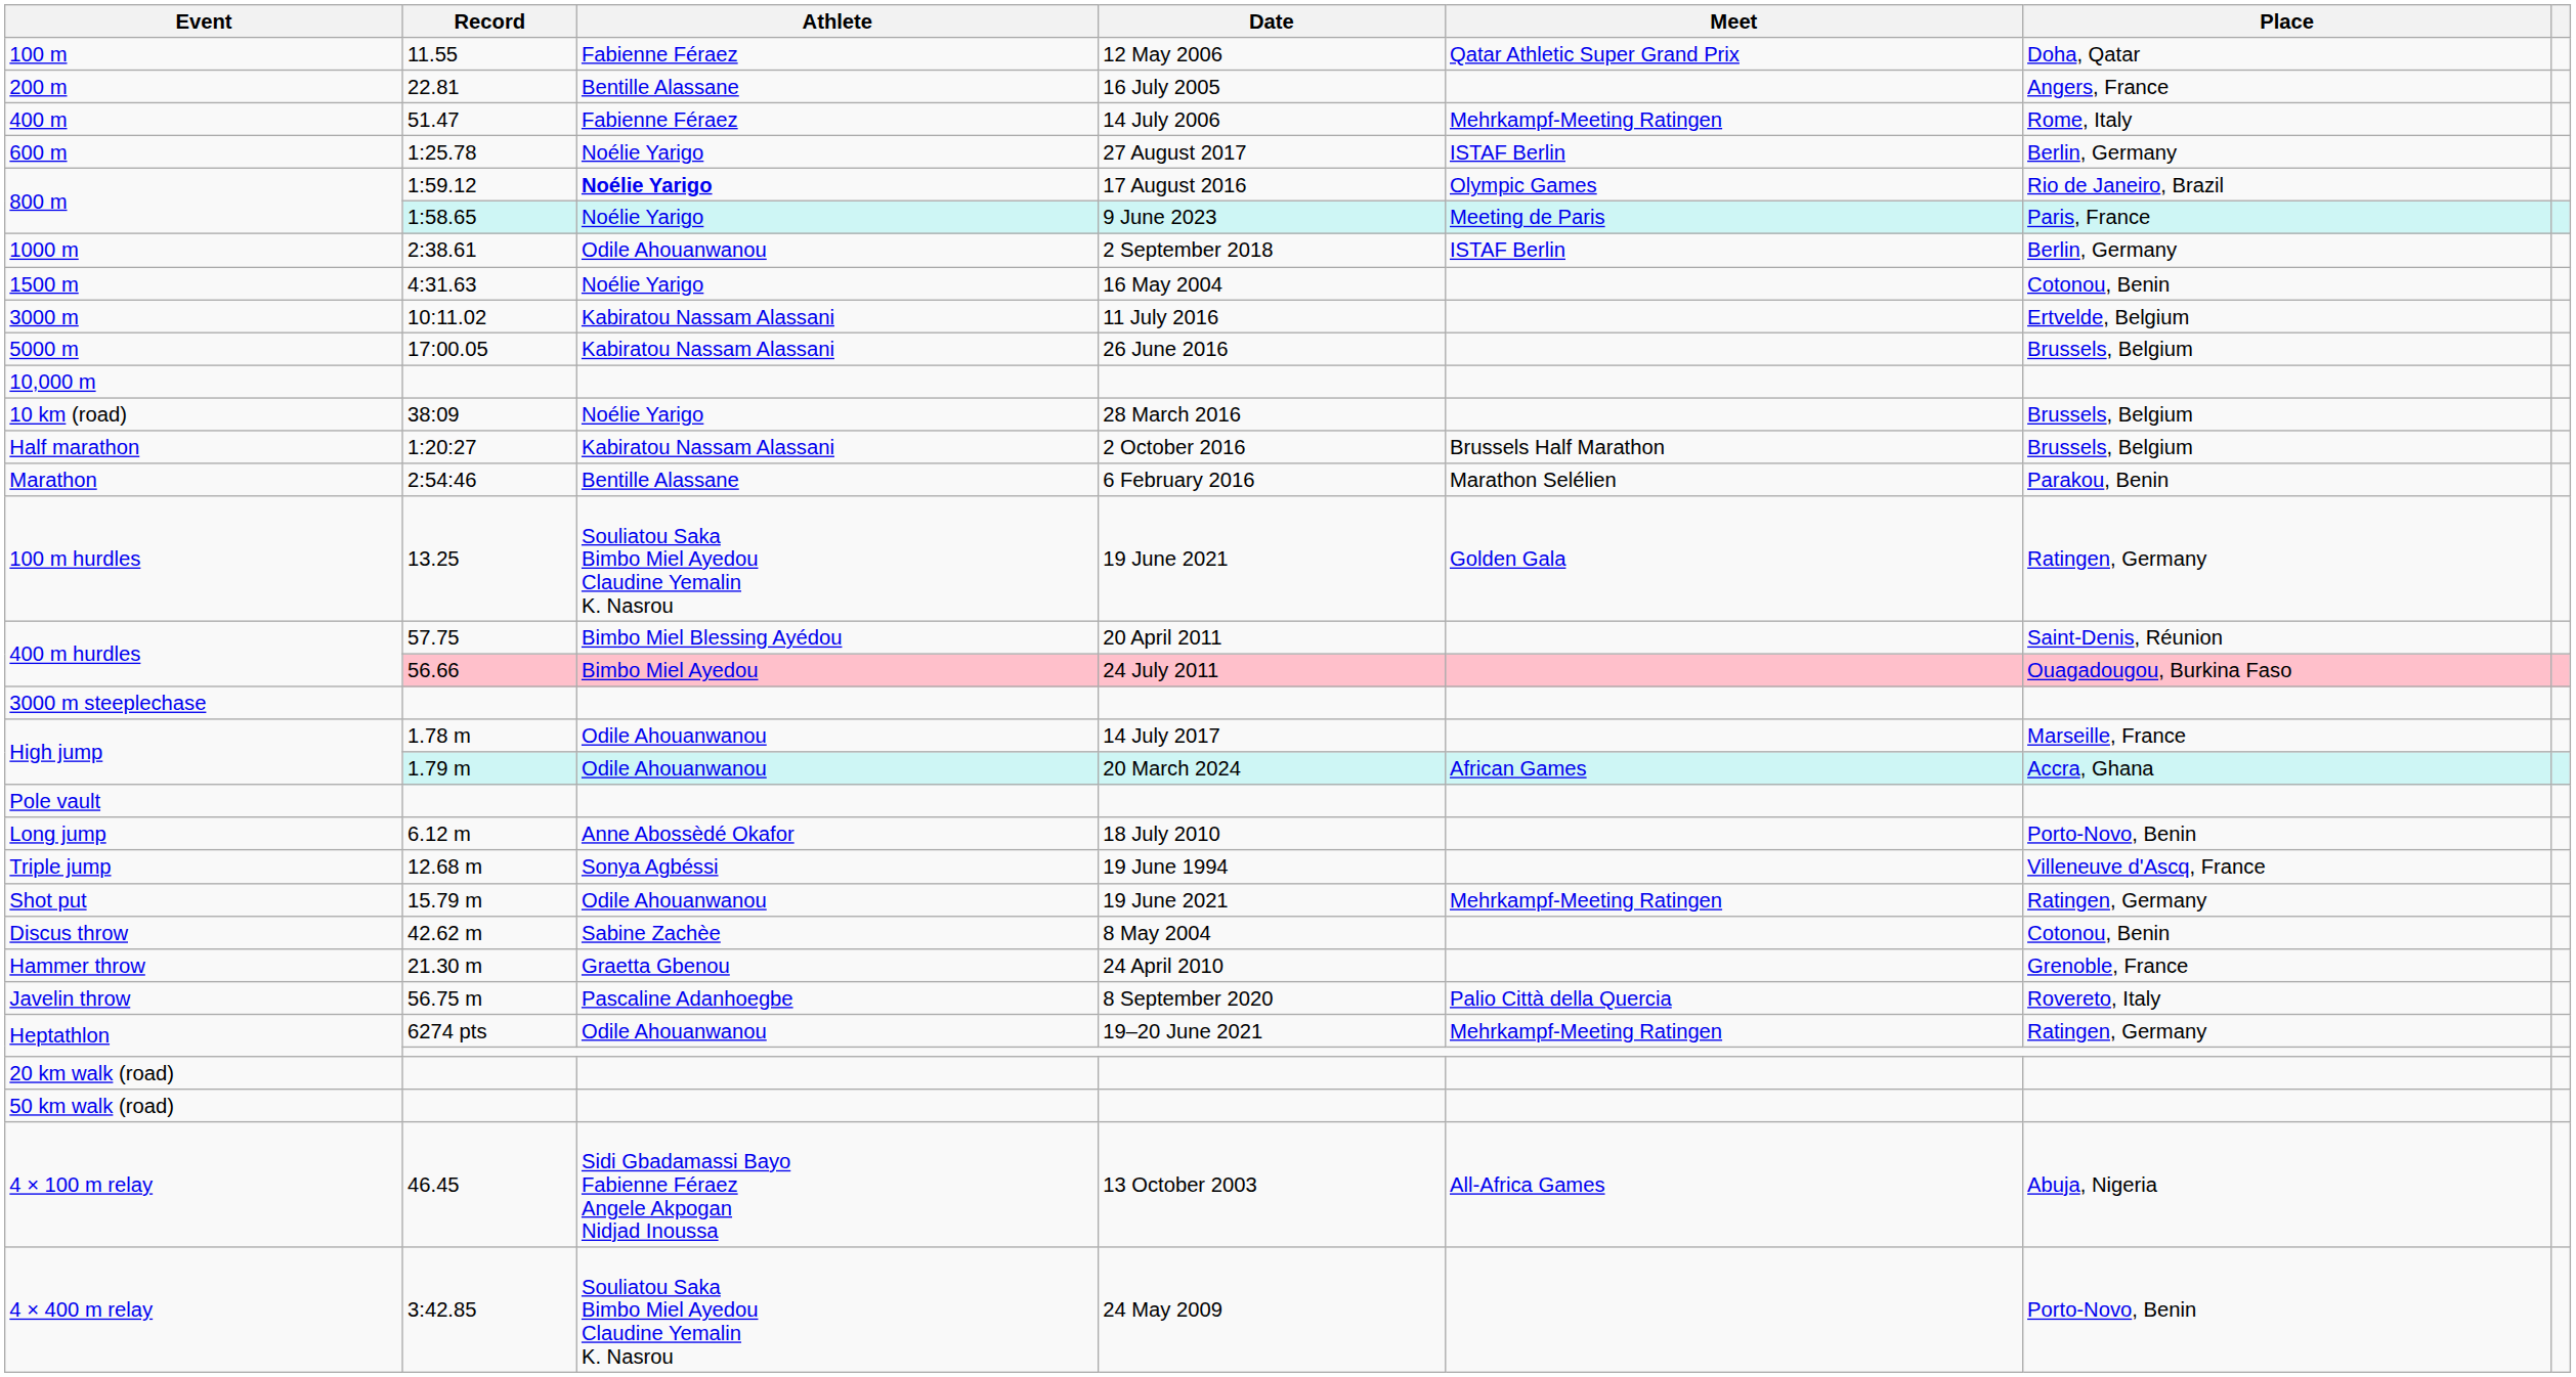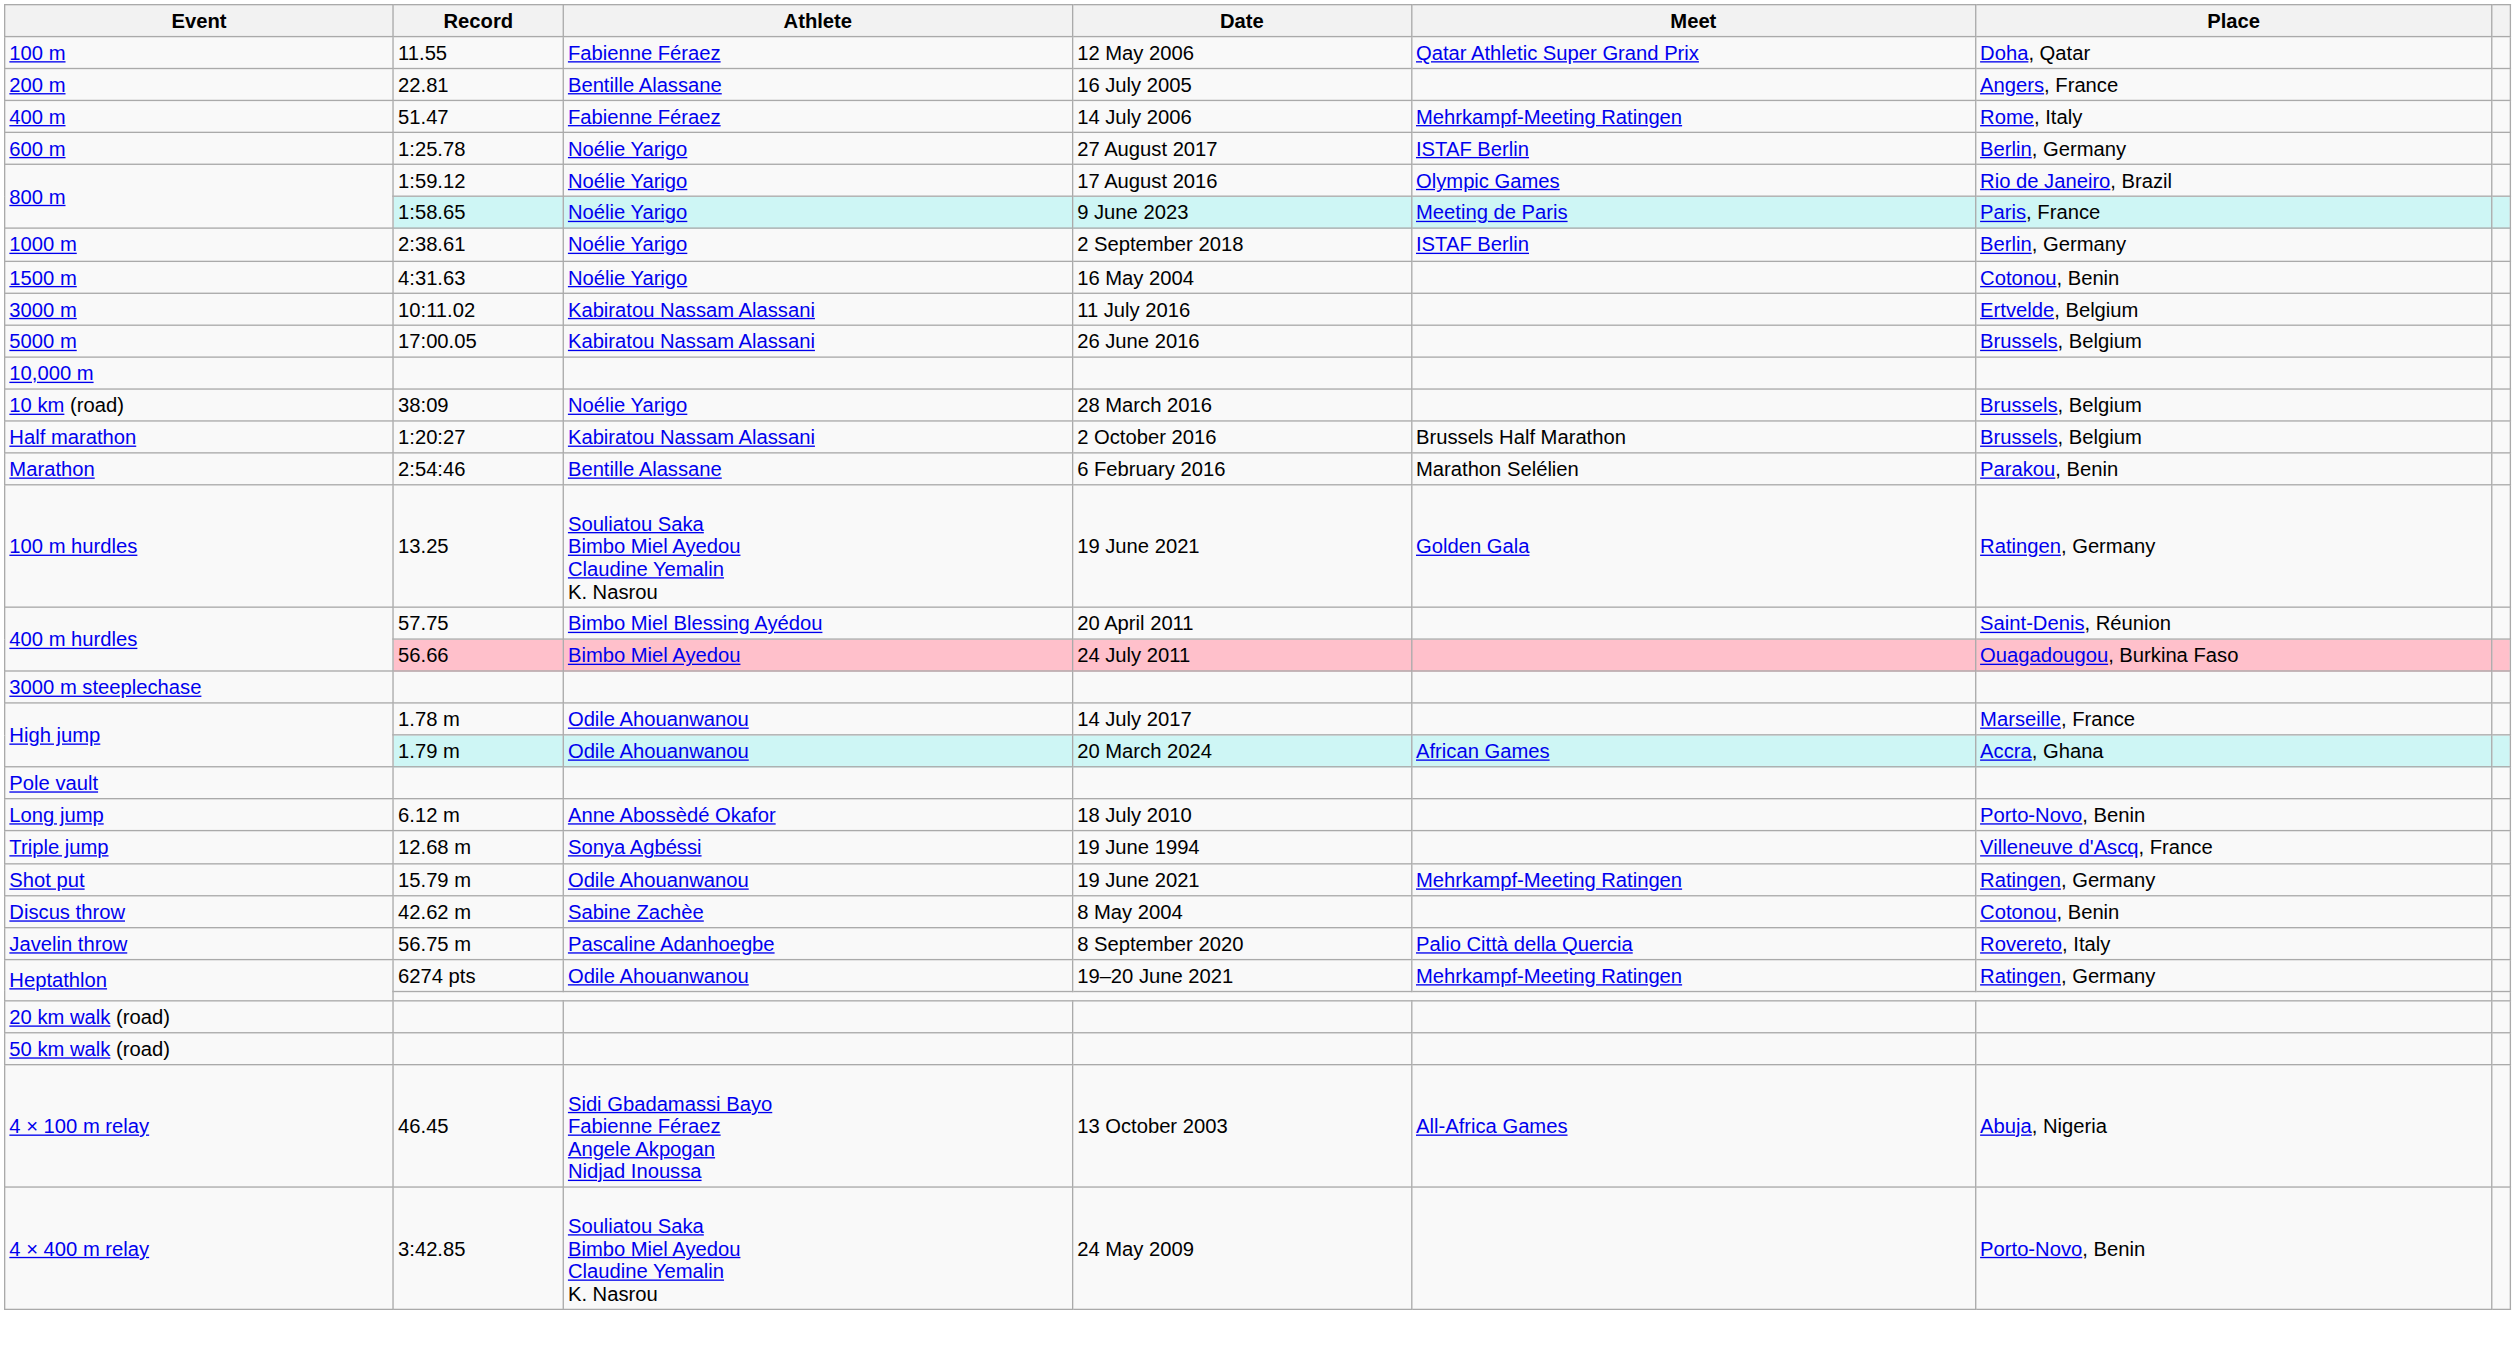800 m / 1:59.12 | Athlete: bold -> normal
1000 m | Athlete: Odile Ahouanwanou -> Noélie Yarigo
- row: Hammer throw | 21.30 m | Graetta Gbenou | 24 April 2010 | Grenoble, France
